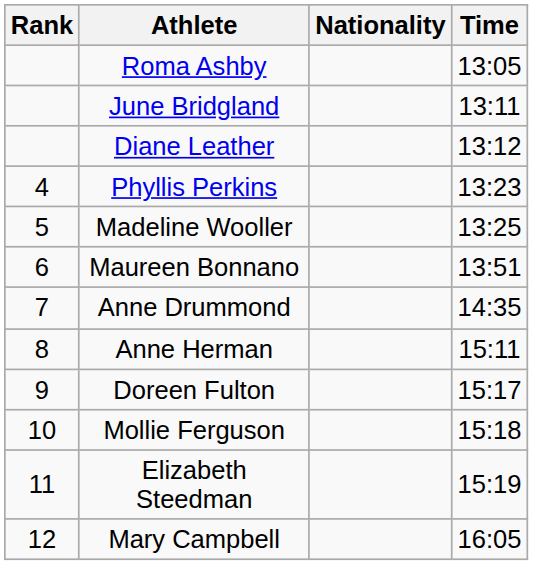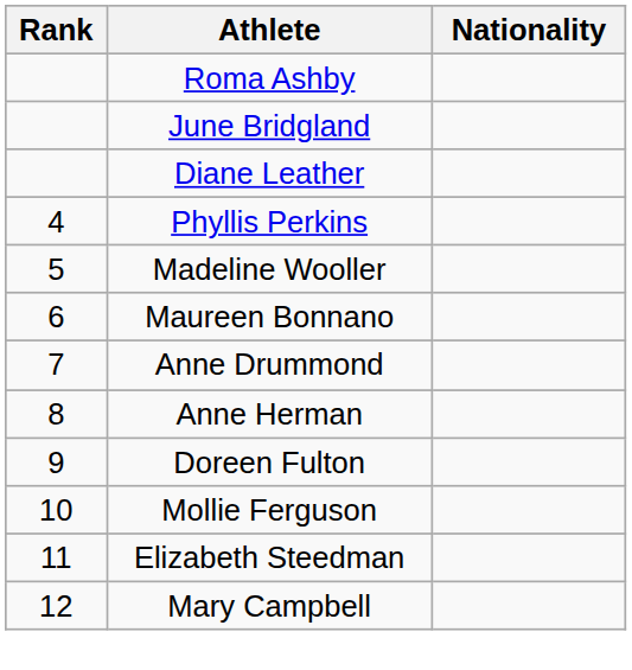- column: Time | 13:05 | 13:11 | 13:12 | 13:23 | 13:25 | 13:51 | 14:35 | 15:11 | 15:17 | 15:18 | 15:19 | 16:05
